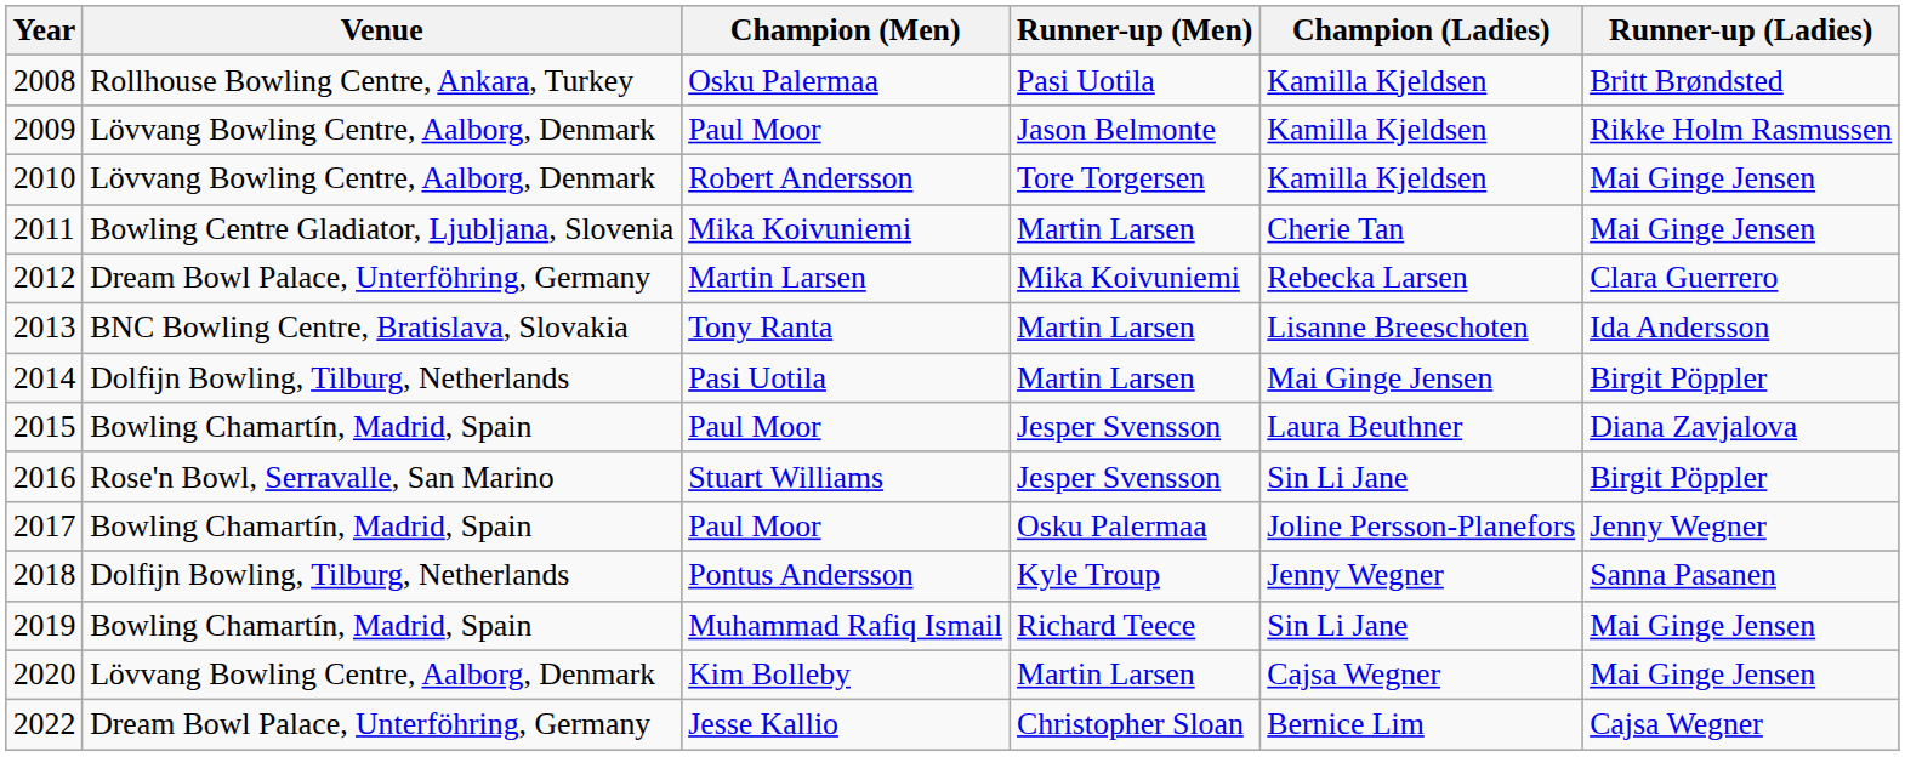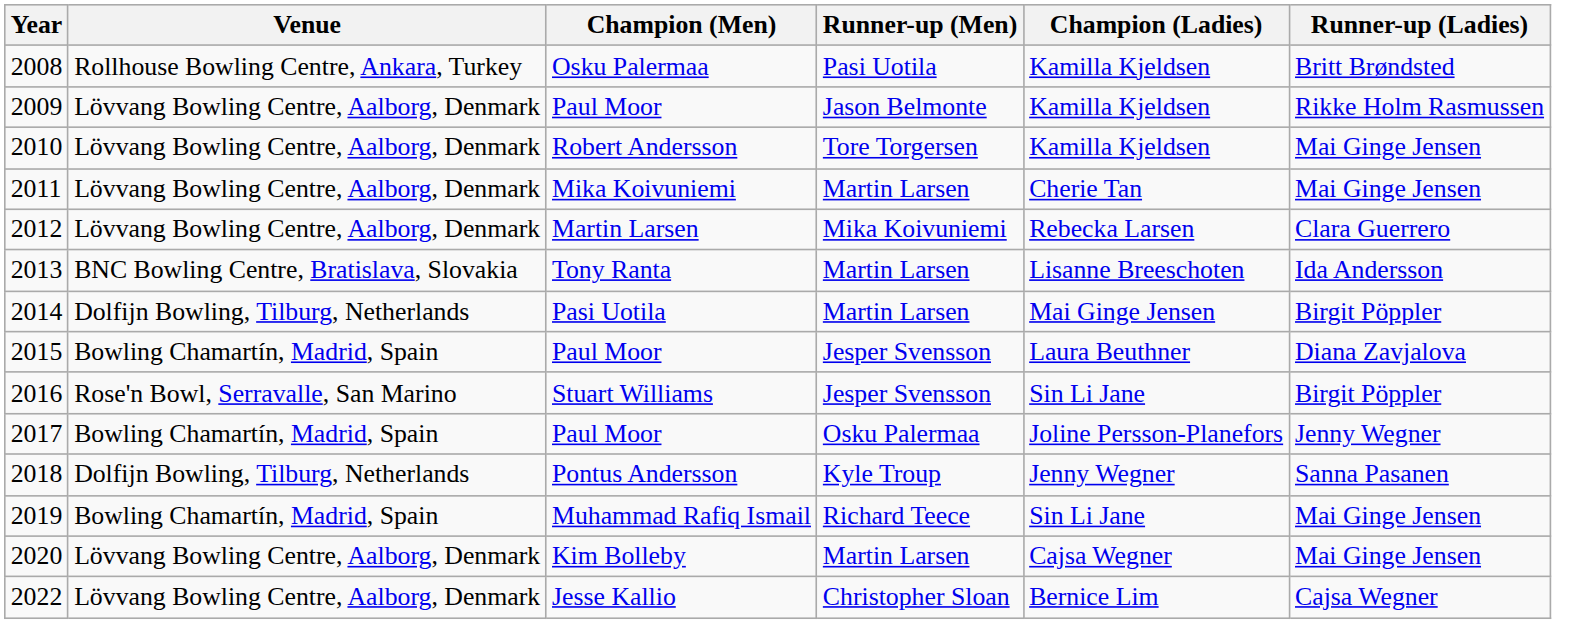2011 | Venue: Bowling Centre Gladiator, Ljubljana, Slovenia -> Lövvang Bowling Centre, Aalborg, Denmark
2012 | Venue: Dream Bowl Palace, Unterföhring, Germany -> Lövvang Bowling Centre, Aalborg, Denmark
2022 | Venue: Dream Bowl Palace, Unterföhring, Germany -> Lövvang Bowling Centre, Aalborg, Denmark
